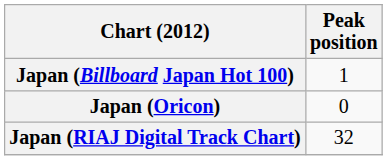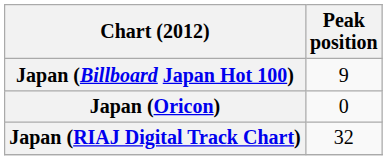Japan (Billboard Japan Hot 100) | Peak position: 1 -> 9
